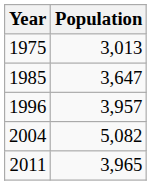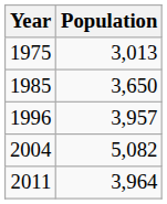1985 | Population: 3,647 -> 3,650
2011 | Population: 3,965 -> 3,964
